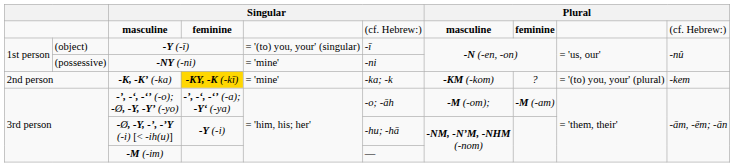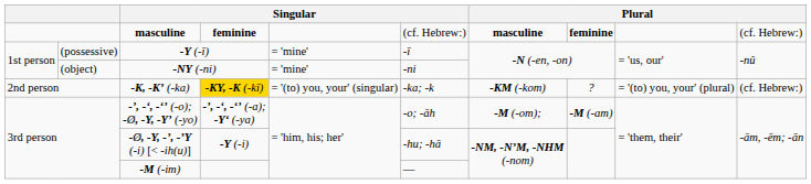-Y (-ī) | column 2: (object) -> (possessive)
-Y (-ī) | column 5: = '(to) you, your' (singular) -> = 'mine'
-NY (-ni) | column 2: (possessive) -> (object)
-K, -K’ (-ka) | column 5: = 'mine' -> = '(to) you, your' (singular)
-K, -K’ (-ka) | column 10: -kem -> (cf. Hebrew:)
